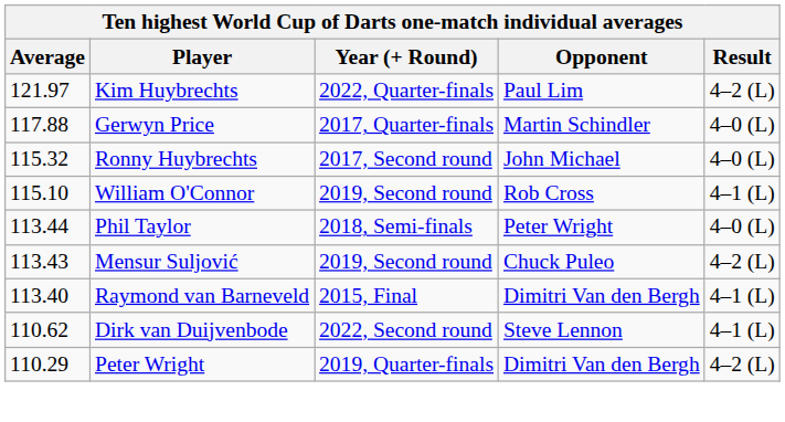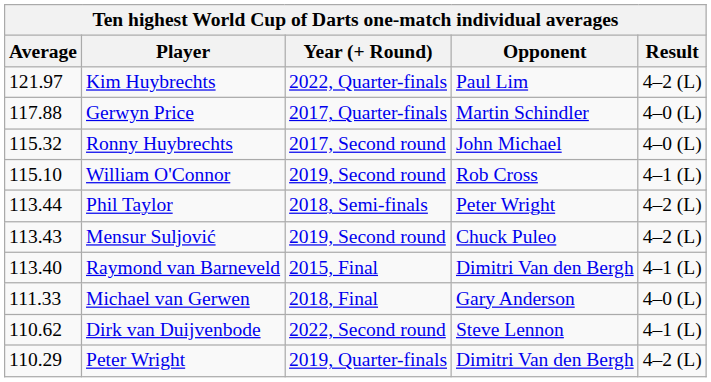Phil Taylor | Result: 4–0 (L) -> 4–2 (L)
+ row: 111.33 | Michael van Gerwen | 2018, Final | Gary Anderson | 4–0 (L)
